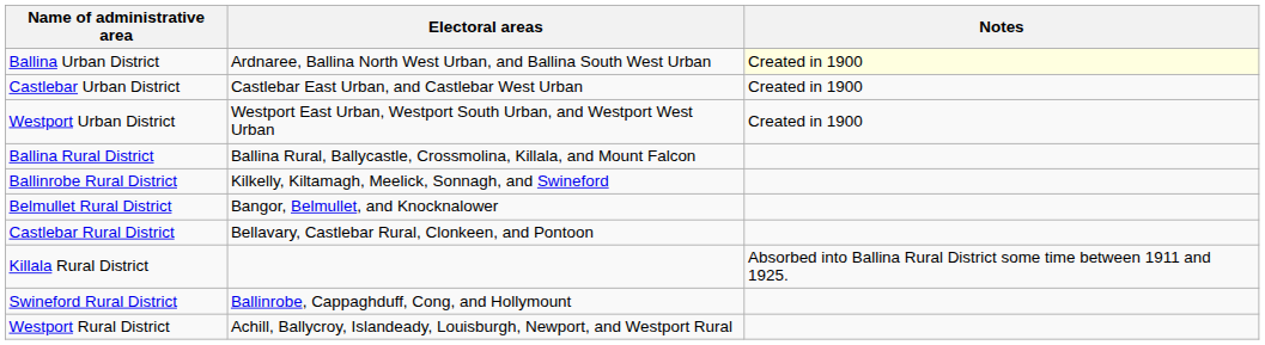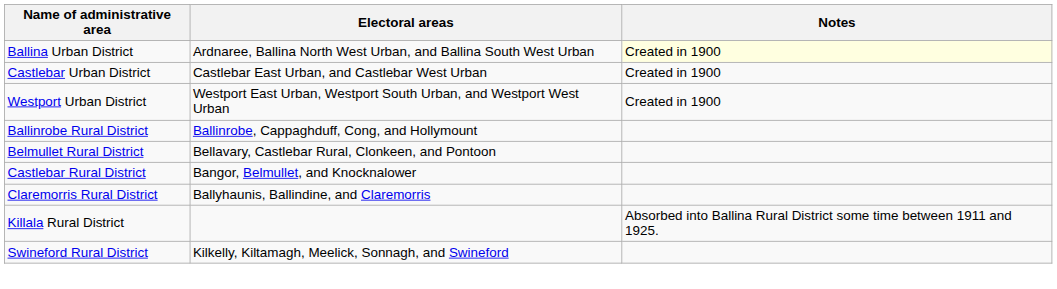- row: Ballina Rural District | Ballina Rural, Ballycastle, Crossmolina, Killala, and Mount Falcon
Ballinrobe Rural District | Electoral areas: Kilkelly, Kiltamagh, Meelick, Sonnagh, and Swineford -> Ballinrobe, Cappaghduff, Cong, and Hollymount
Belmullet Rural District | Electoral areas: Bangor, Belmullet, and Knocknalower -> Bellavary, Castlebar Rural, Clonkeen, and Pontoon
Castlebar Rural District | Electoral areas: Bellavary, Castlebar Rural, Clonkeen, and Pontoon -> Bangor, Belmullet, and Knocknalower
+ row: Claremorris Rural District | Ballyhaunis, Ballindine, and Claremorris
Swineford Rural District | Electoral areas: Ballinrobe, Cappaghduff, Cong, and Hollymount -> Kilkelly, Kiltamagh, Meelick, Sonnagh, and Swineford
- row: Westport Rural District | Achill, Ballycroy, Islandeady, Louisburgh, Newport, and Westport Rural
